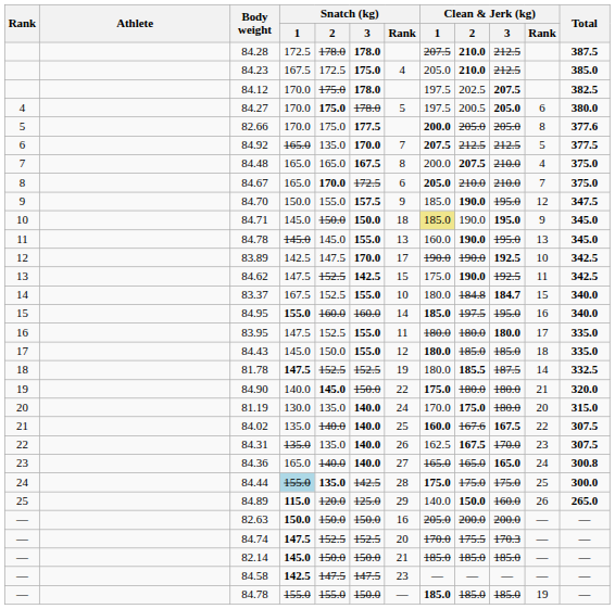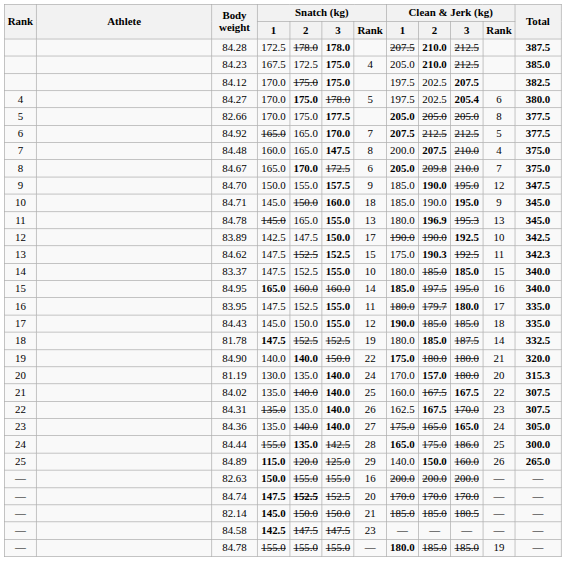84.12 | Snatch (kg) / 3: 178.0 -> 175.0
84.27 | Clean & Jerk (kg) / 2: 200.5 -> 202.5
84.27 | Clean & Jerk (kg) / 3: 205.0 -> 205.4
82.66 | Clean & Jerk (kg) / 1: 200.0 -> 205.0
82.66 | Total: 377.6 -> 377.5
84.92 | Snatch (kg) / 2: 135.0 -> 165.0
84.48 | Snatch (kg) / 1: 165.0 -> 160.0
84.48 | Snatch (kg) / 3: 167.5 -> 147.5
84.67 | Clean & Jerk (kg) / 2: 210.0 -> 209.8
84.71 | Snatch (kg) / 3: 150.0 -> 160.0
84.71 | Clean & Jerk (kg) / 1: khaki background -> no background
11 / 84.78 | Snatch (kg) / 2: 145.0 -> 165.0
11 / 84.78 | Clean & Jerk (kg) / 1: 160.0 -> 180.0
11 / 84.78 | Clean & Jerk (kg) / 2: 190.0 -> 196.9
11 / 84.78 | Clean & Jerk (kg) / 3: 195.0 -> 195.3
83.89 | Snatch (kg) / 3: 170.0 -> 150.0
84.62 | Snatch (kg) / 3: 142.5 -> 152.5
84.62 | Clean & Jerk (kg) / 2: 190.0 -> 190.3
84.62 | Total: 342.5 -> 342.3
83.37 | Snatch (kg) / 1: 167.5 -> 147.5
83.37 | Clean & Jerk (kg) / 2: 184.8 -> 185.0
83.37 | Clean & Jerk (kg) / 3: 184.7 -> 185.0
84.95 | Snatch (kg) / 1: 155.0 -> 165.0
83.95 | Clean & Jerk (kg) / 2: 180.0 -> 179.7
84.43 | Clean & Jerk (kg) / 1: 180.0 -> 190.0
81.78 | Clean & Jerk (kg) / 2: 185.5 -> 185.0
84.90 | Snatch (kg) / 2: 145.0 -> 140.0
81.19 | Clean & Jerk (kg) / 2: 175.0 -> 157.0
81.19 | Total: 315.0 -> 315.3
84.02 | Clean & Jerk (kg) / 1: bold -> normal
84.02 | Clean & Jerk (kg) / 2: 167.6 -> 167.5
84.36 | Snatch (kg) / 1: 165.0 -> 135.0
84.36 | Clean & Jerk (kg) / 1: 165.0 -> 175.0
84.36 | Total: 300.8 -> 305.0
84.44 | Snatch (kg) / 1: lightblue background -> no background
84.44 | Clean & Jerk (kg) / 1: 175.0 -> 165.0
84.44 | Clean & Jerk (kg) / 3: 175.0 -> 186.0
82.63 | Snatch (kg) / 2: 150.0 -> 155.0
82.63 | Snatch (kg) / 3: 150.0 -> 155.0
82.63 | Clean & Jerk (kg) / 1: 205.0 -> 200.0
84.74 | Snatch (kg) / 2: normal -> bold
84.74 | Clean & Jerk (kg) / 2: 175.5 -> 170.0
84.74 | Clean & Jerk (kg) / 3: 170.3 -> 170.0
82.14 | Clean & Jerk (kg) / 3: 185.0 -> 180.5
— / 84.78 | Snatch (kg) / 3: 150.0 -> 155.0
— / 84.78 | Clean & Jerk (kg) / 1: 185.0 -> 180.0
